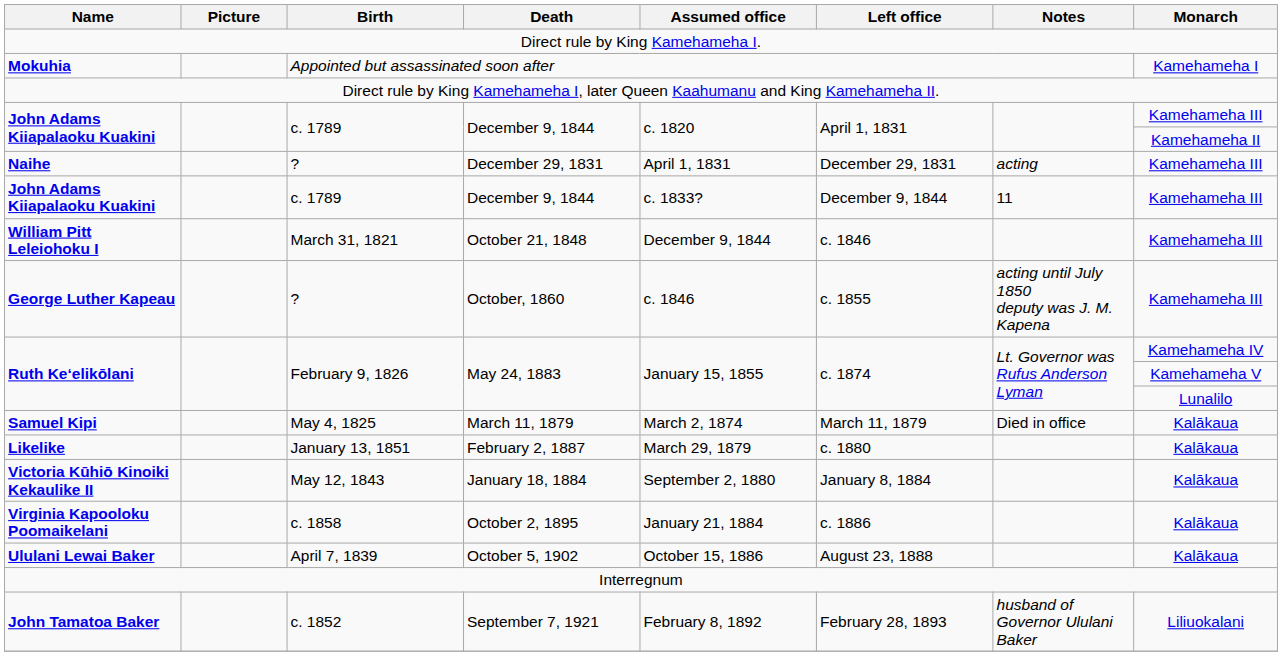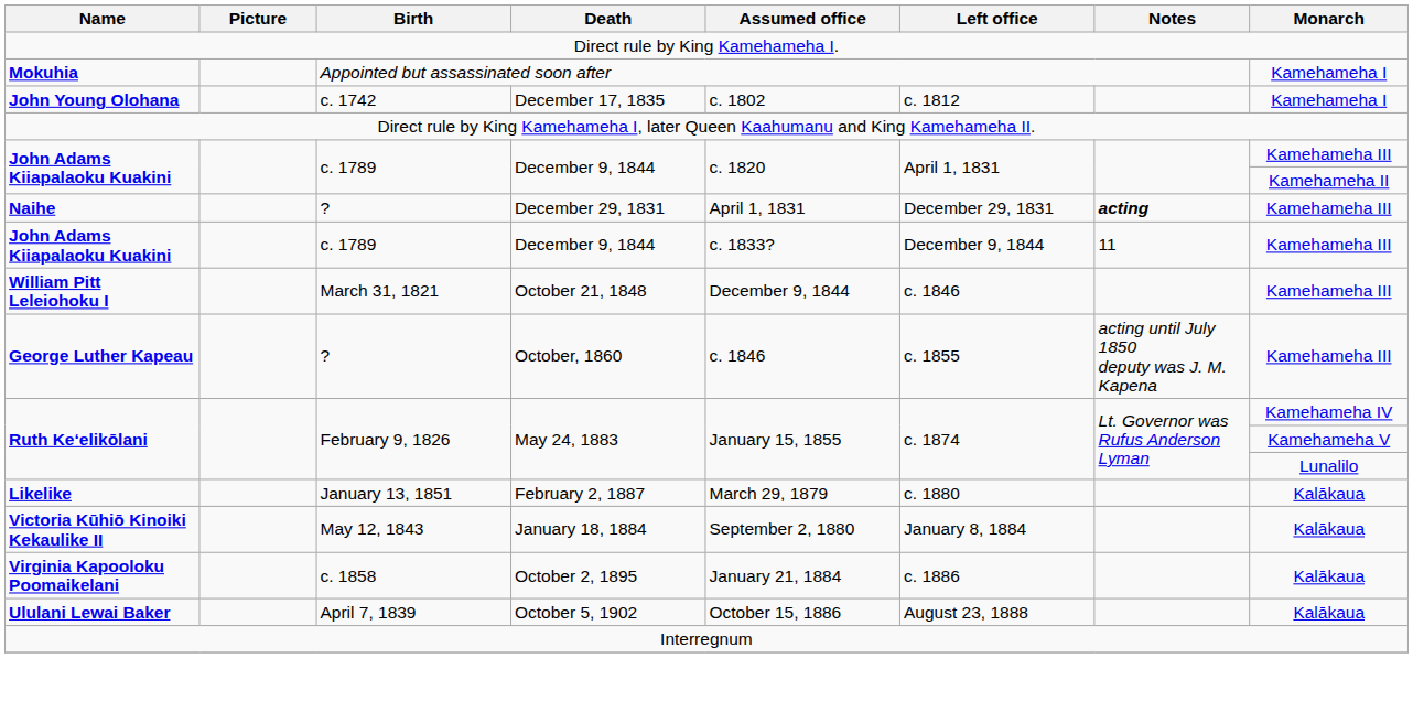+ row: John Young Olohana | c. 1742 | December 17, 1835 | c. 1802 | c. 1812 | Kamehameha I
Naihe | Notes: normal -> bold
- row: Samuel Kipi | May 4, 1825 | March 11, 1879 | March 2, 1874 | March 11, 1879 | Died in office | Kalākaua
- row: John Tamatoa Baker | c. 1852 | September 7, 1921 | February 8, 1892 | February 28, 1893 | husband of Governor Ululani Baker | Liliuokalani
